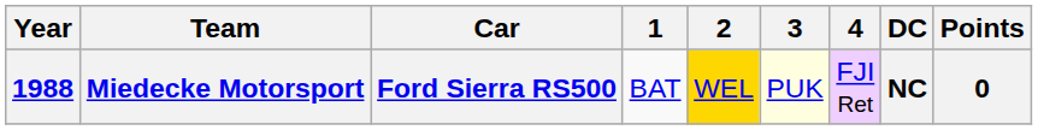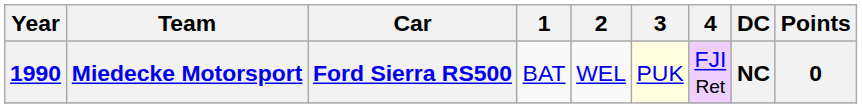Miedecke Motorsport | Year: 1988 -> 1990
Miedecke Motorsport | 2: gold background -> no background
